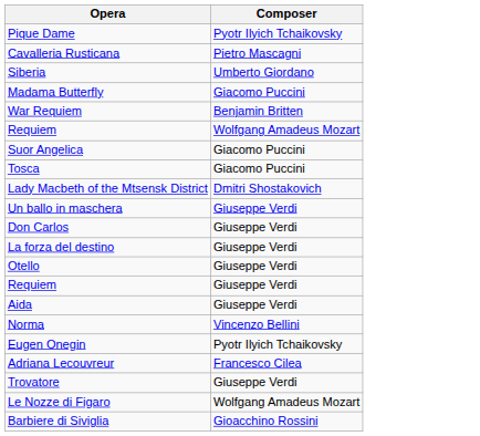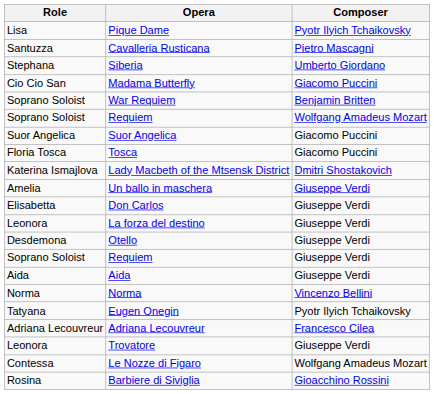+ column: Role | Lisa | Santuzza | Stephana | Cio Cio San | Soprano Soloist | Soprano Soloist | Suor Angelica | Floria Tosca | Katerina Ismajlova | Amelia | Elisabetta | Leonora | Desdemona | Soprano Soloist | Aida | Norma | Tatyana | Adriana Lecouvreur | Leonora | Contessa | Rosina
